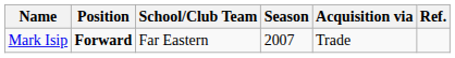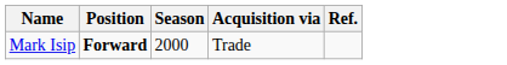- column: School/Club Team | Far Eastern
Mark Isip | Season: 2007 -> 2000
